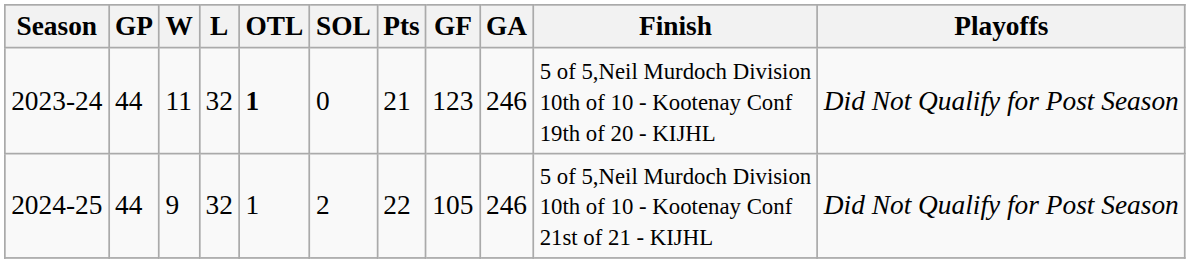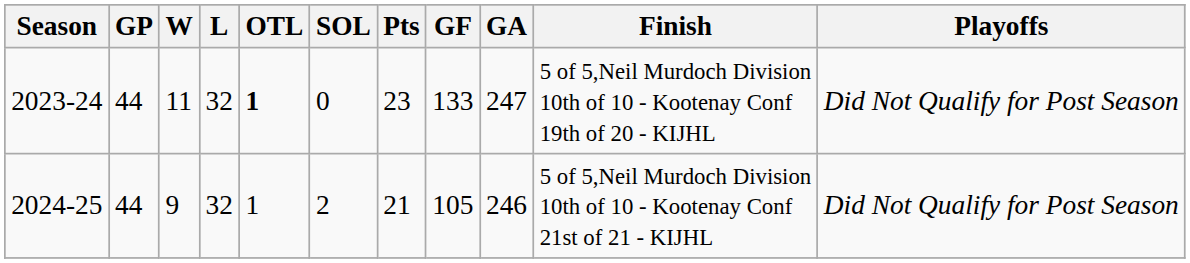2023-24 | Pts: 21 -> 23
2023-24 | GF: 123 -> 133
2023-24 | GA: 246 -> 247
2024-25 | Pts: 22 -> 21
